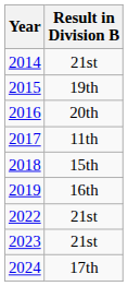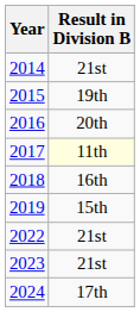2017 | Result in Division B: no background -> lightyellow background
2018 | Result in Division B: 15th -> 16th
2019 | Result in Division B: 16th -> 15th
